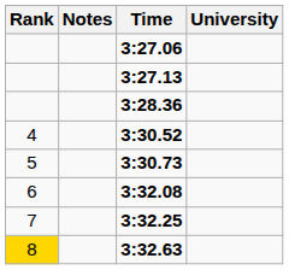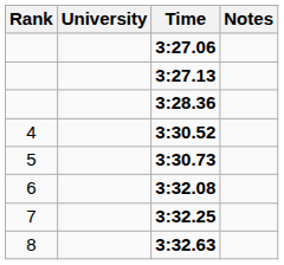columns swapped: University <-> Notes
3:32.63 | Rank: gold background -> no background
